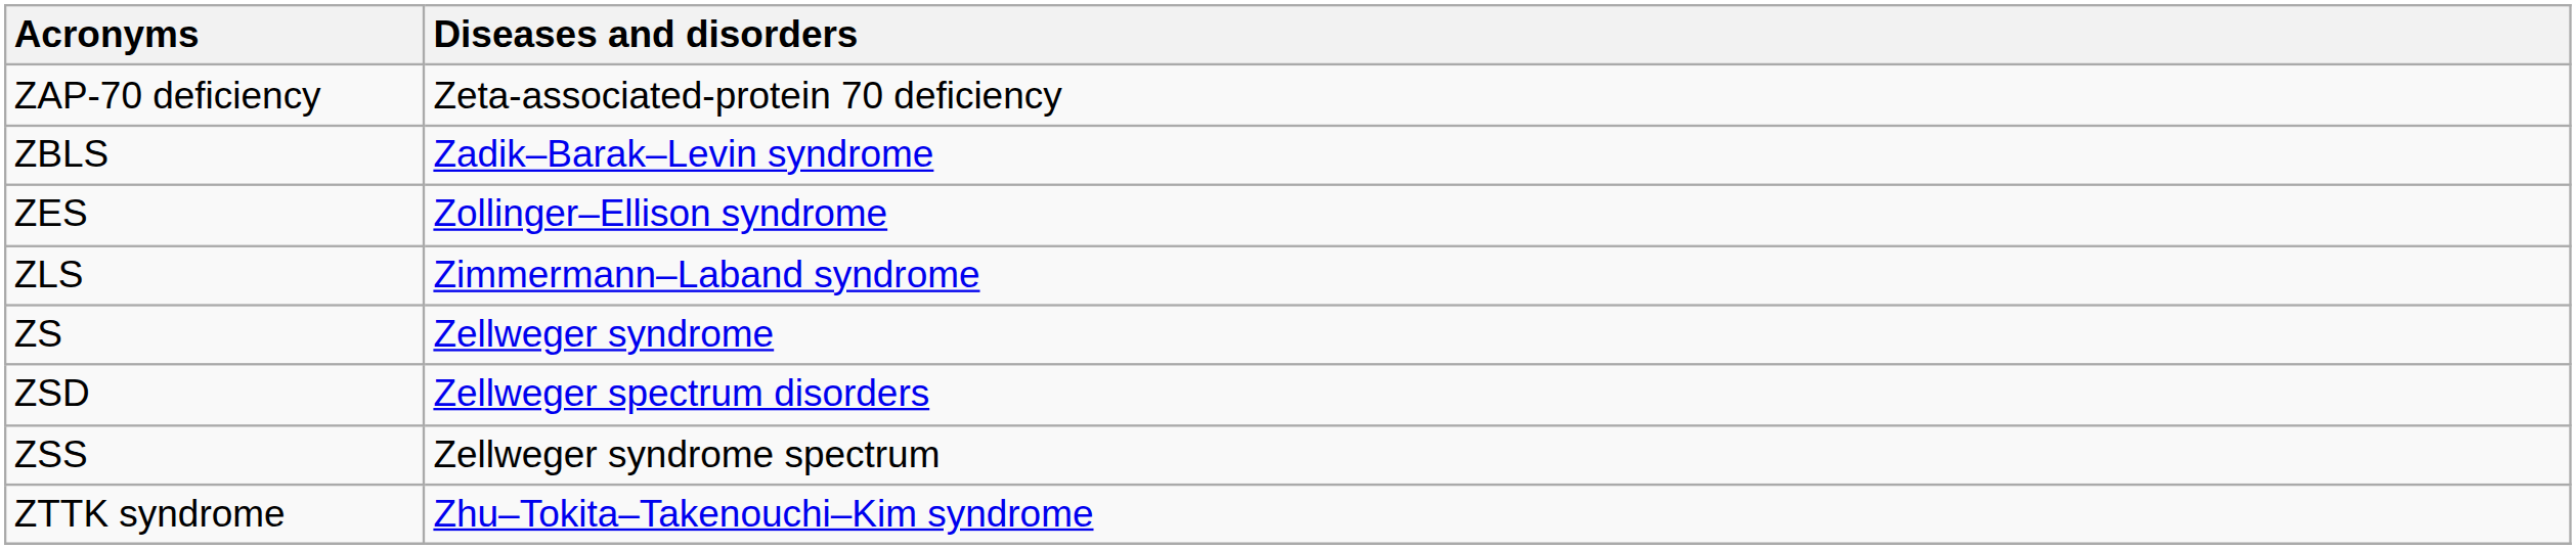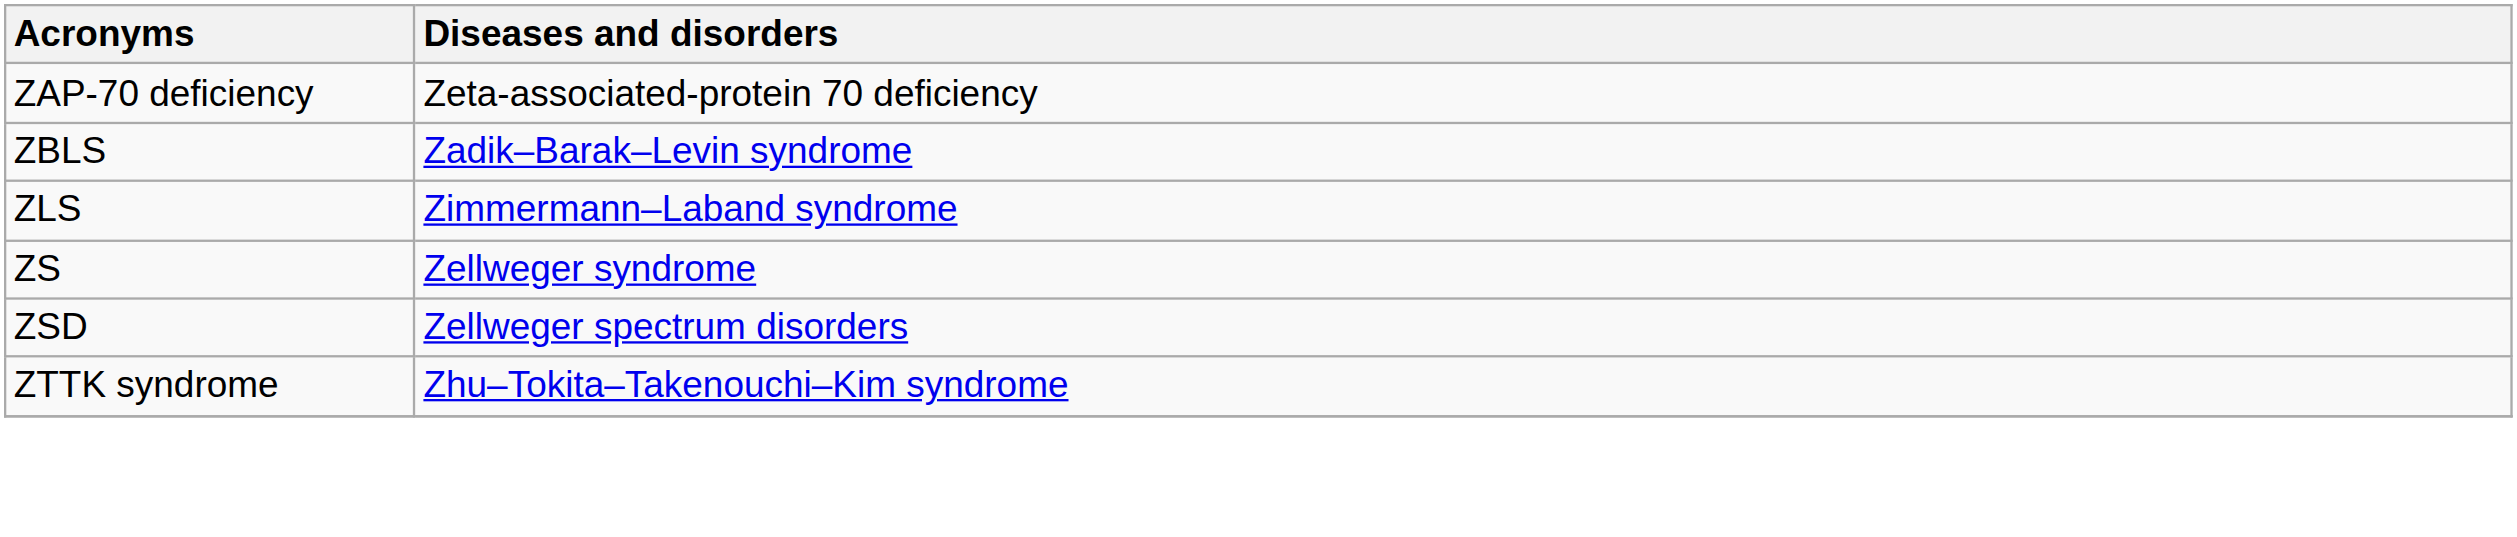- row: ZES | Zollinger–Ellison syndrome
- row: ZSS | Zellweger syndrome spectrum
